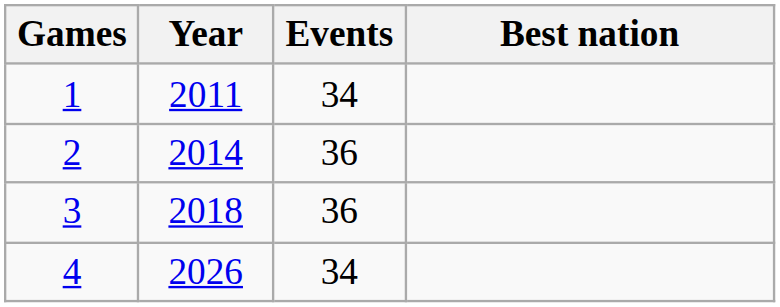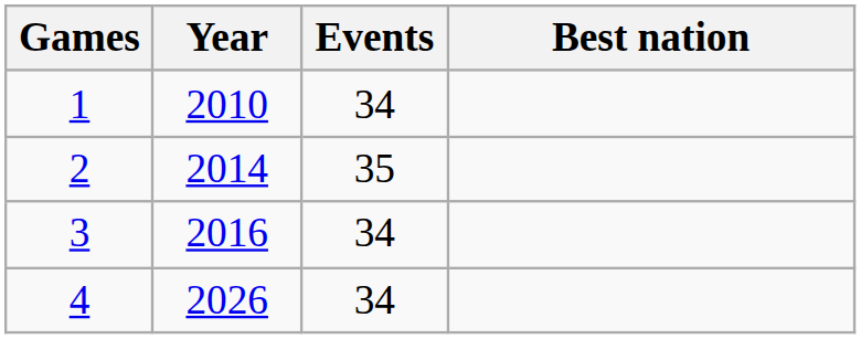1 | Year: 2011 -> 2010
2 | Events: 36 -> 35
3 | Year: 2018 -> 2016
3 | Events: 36 -> 34
